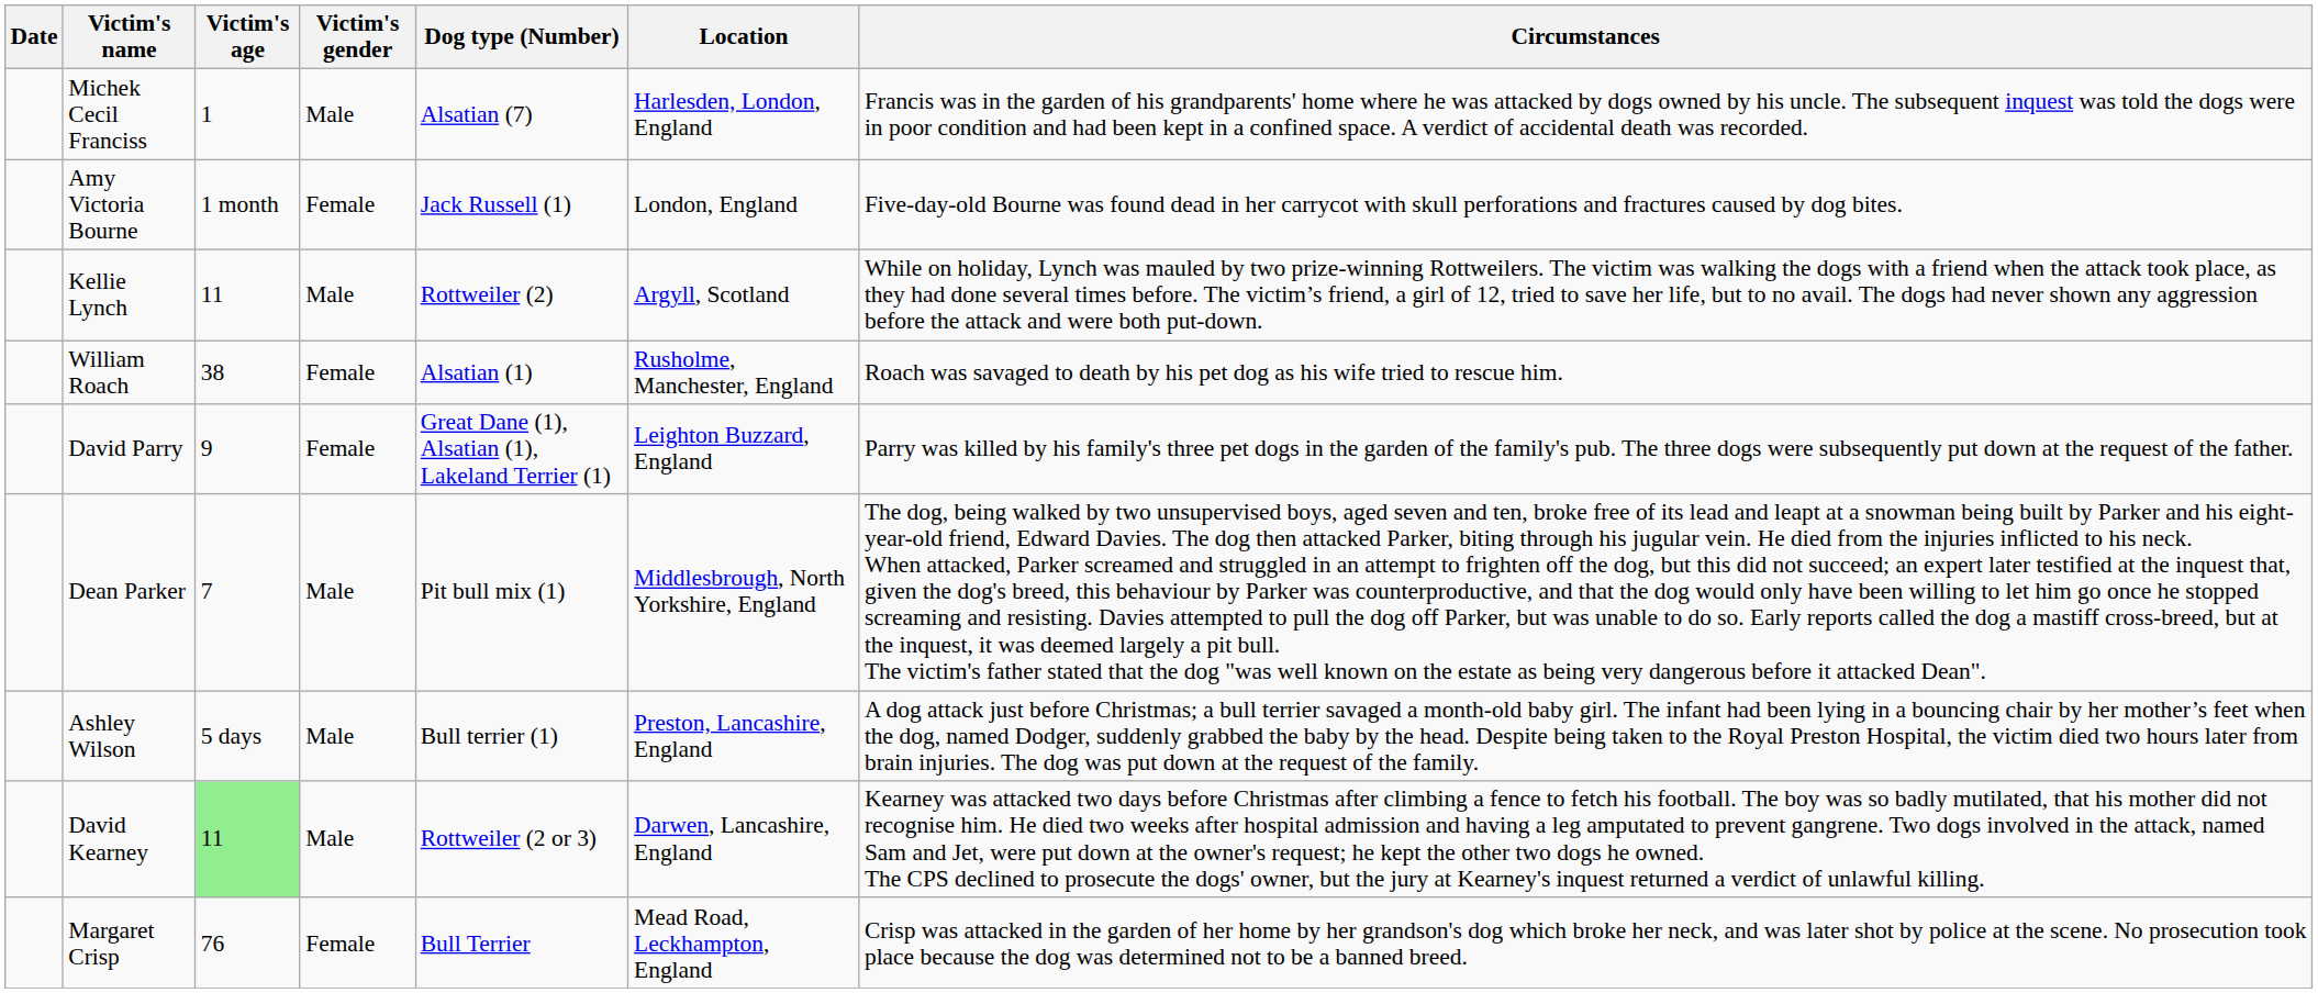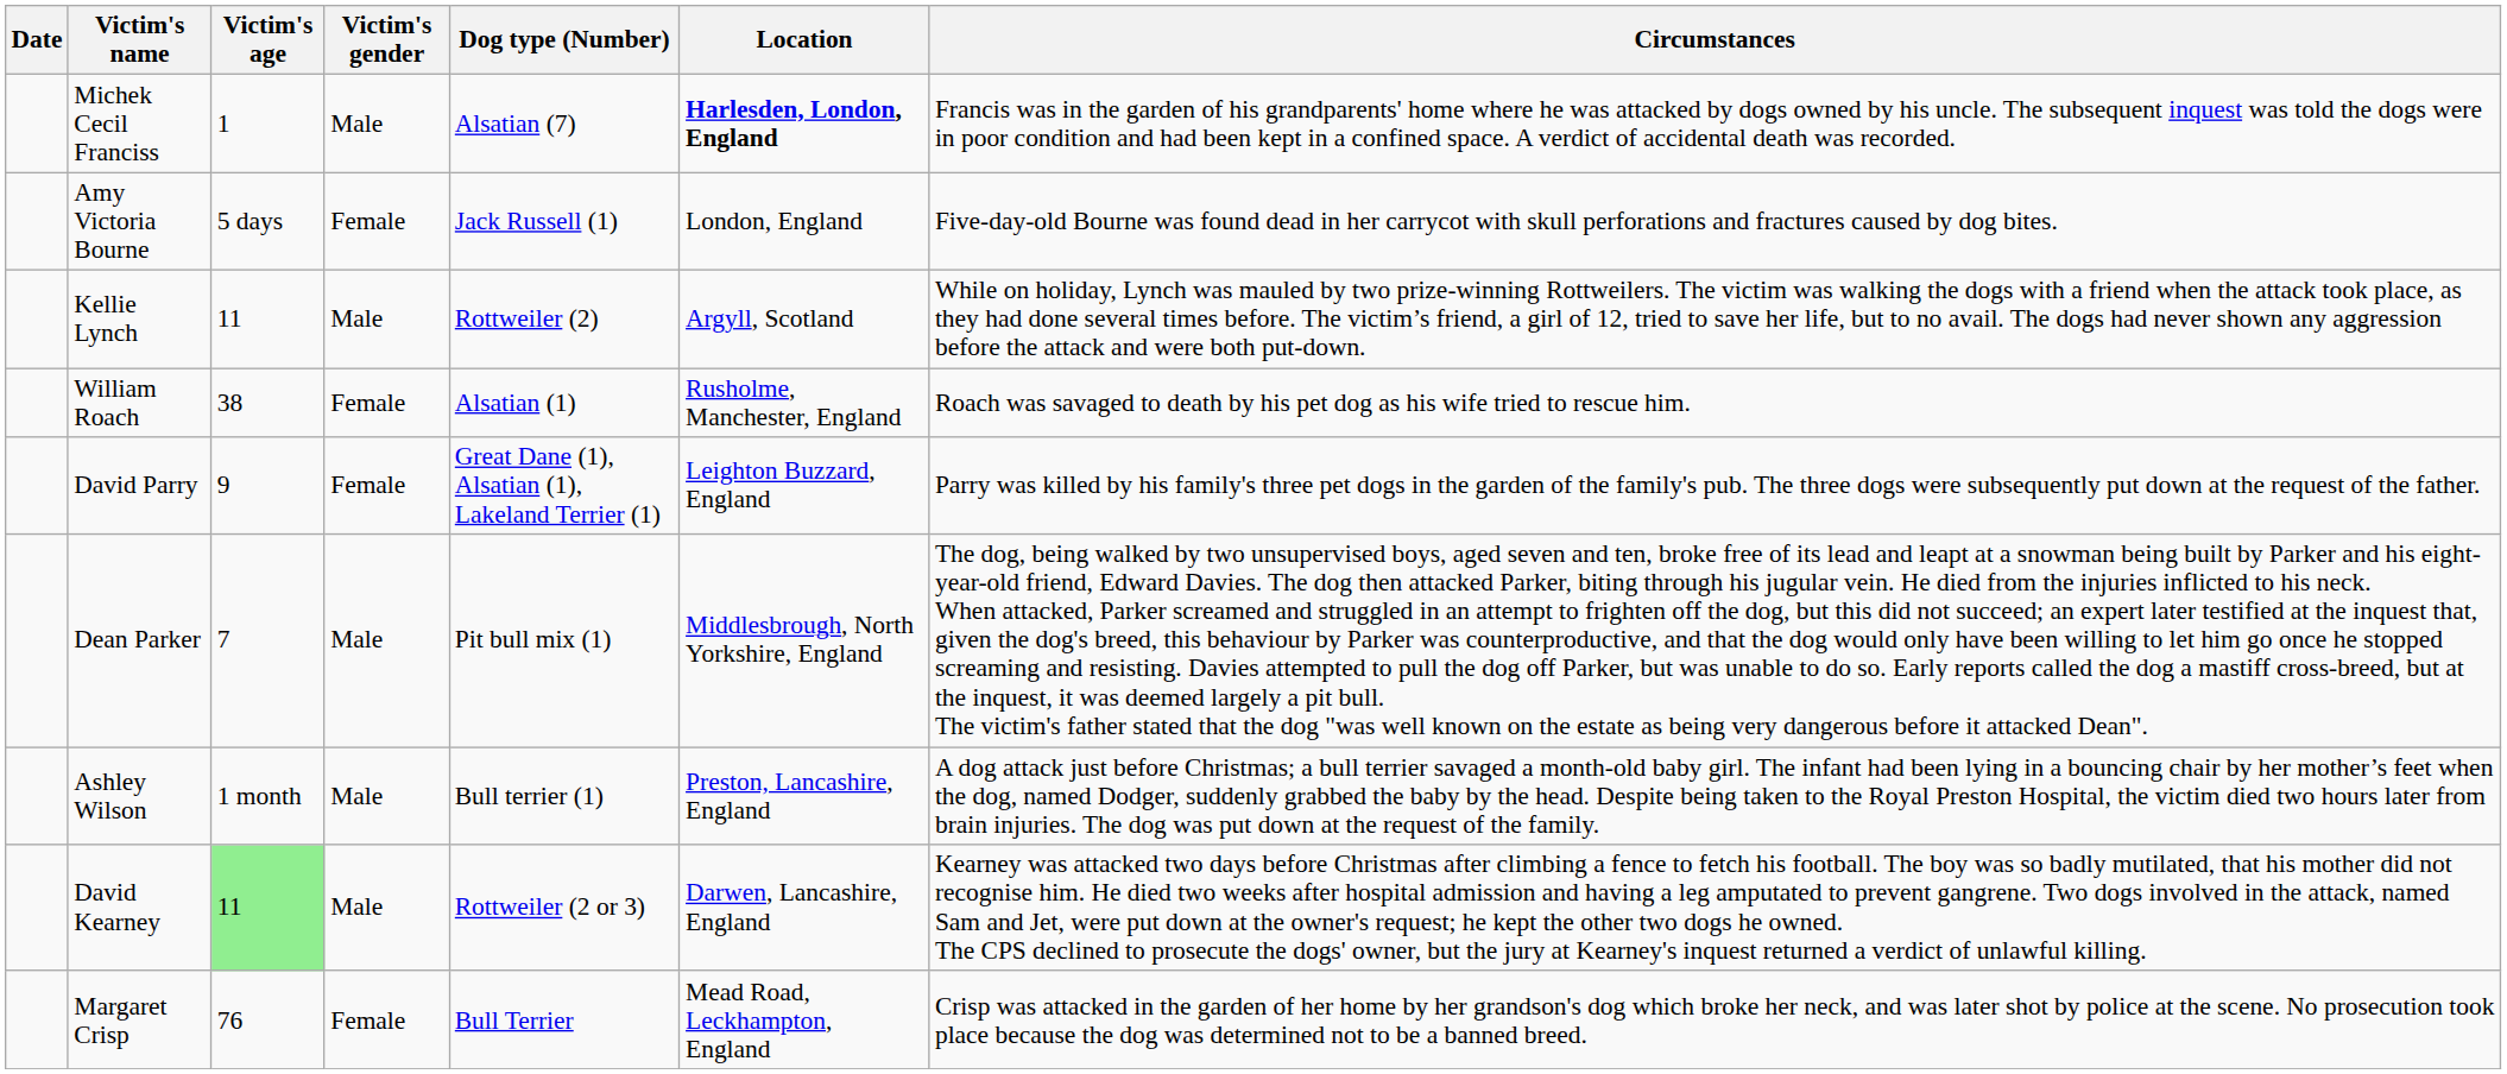Michek Cecil Franciss | Location: normal -> bold
Amy Victoria Bourne | Victim's age: 1 month -> 5 days
Ashley Wilson | Victim's age: 5 days -> 1 month
